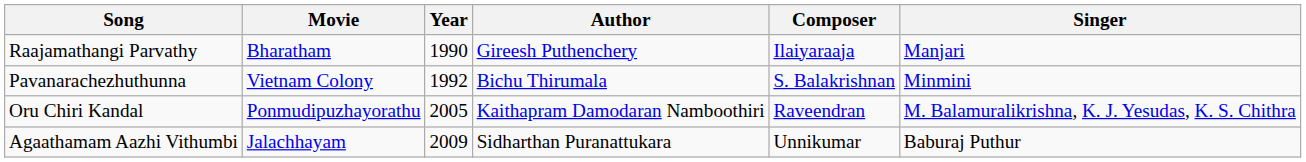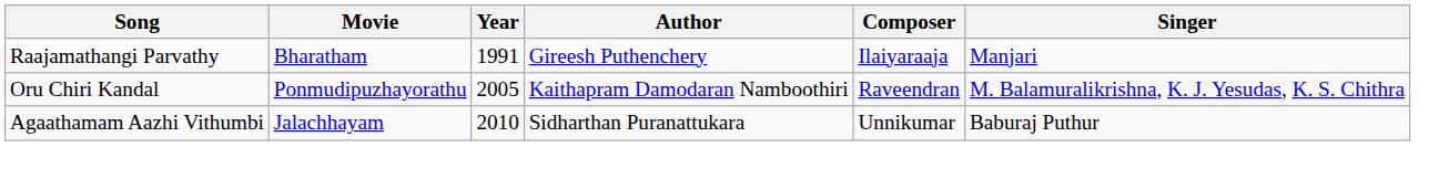Raajamathangi Parvathy | Year: 1990 -> 1991
- row: Pavanarachezhuthunna | Vietnam Colony | 1992 | Bichu Thirumala | S. Balakrishnan | Minmini
Agaathamam Aazhi Vithumbi | Year: 2009 -> 2010
